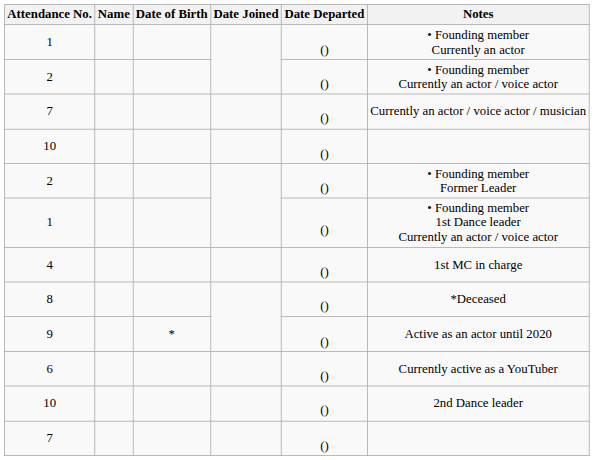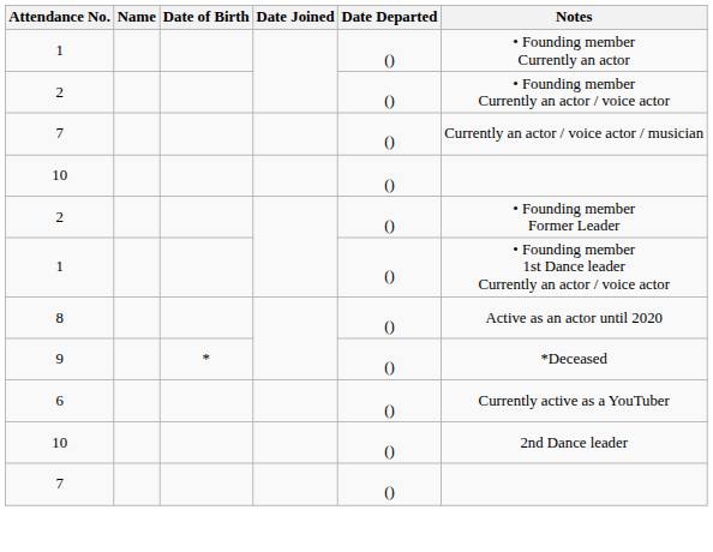- row: 4 | () | 1st MC in charge
8 | Notes: *Deceased -> Active as an actor until 2020
9 | Notes: Active as an actor until 2020 -> *Deceased
